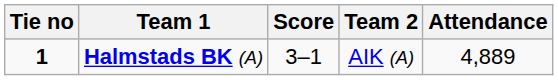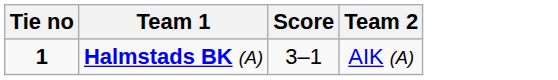- column: Attendance | 4,889
